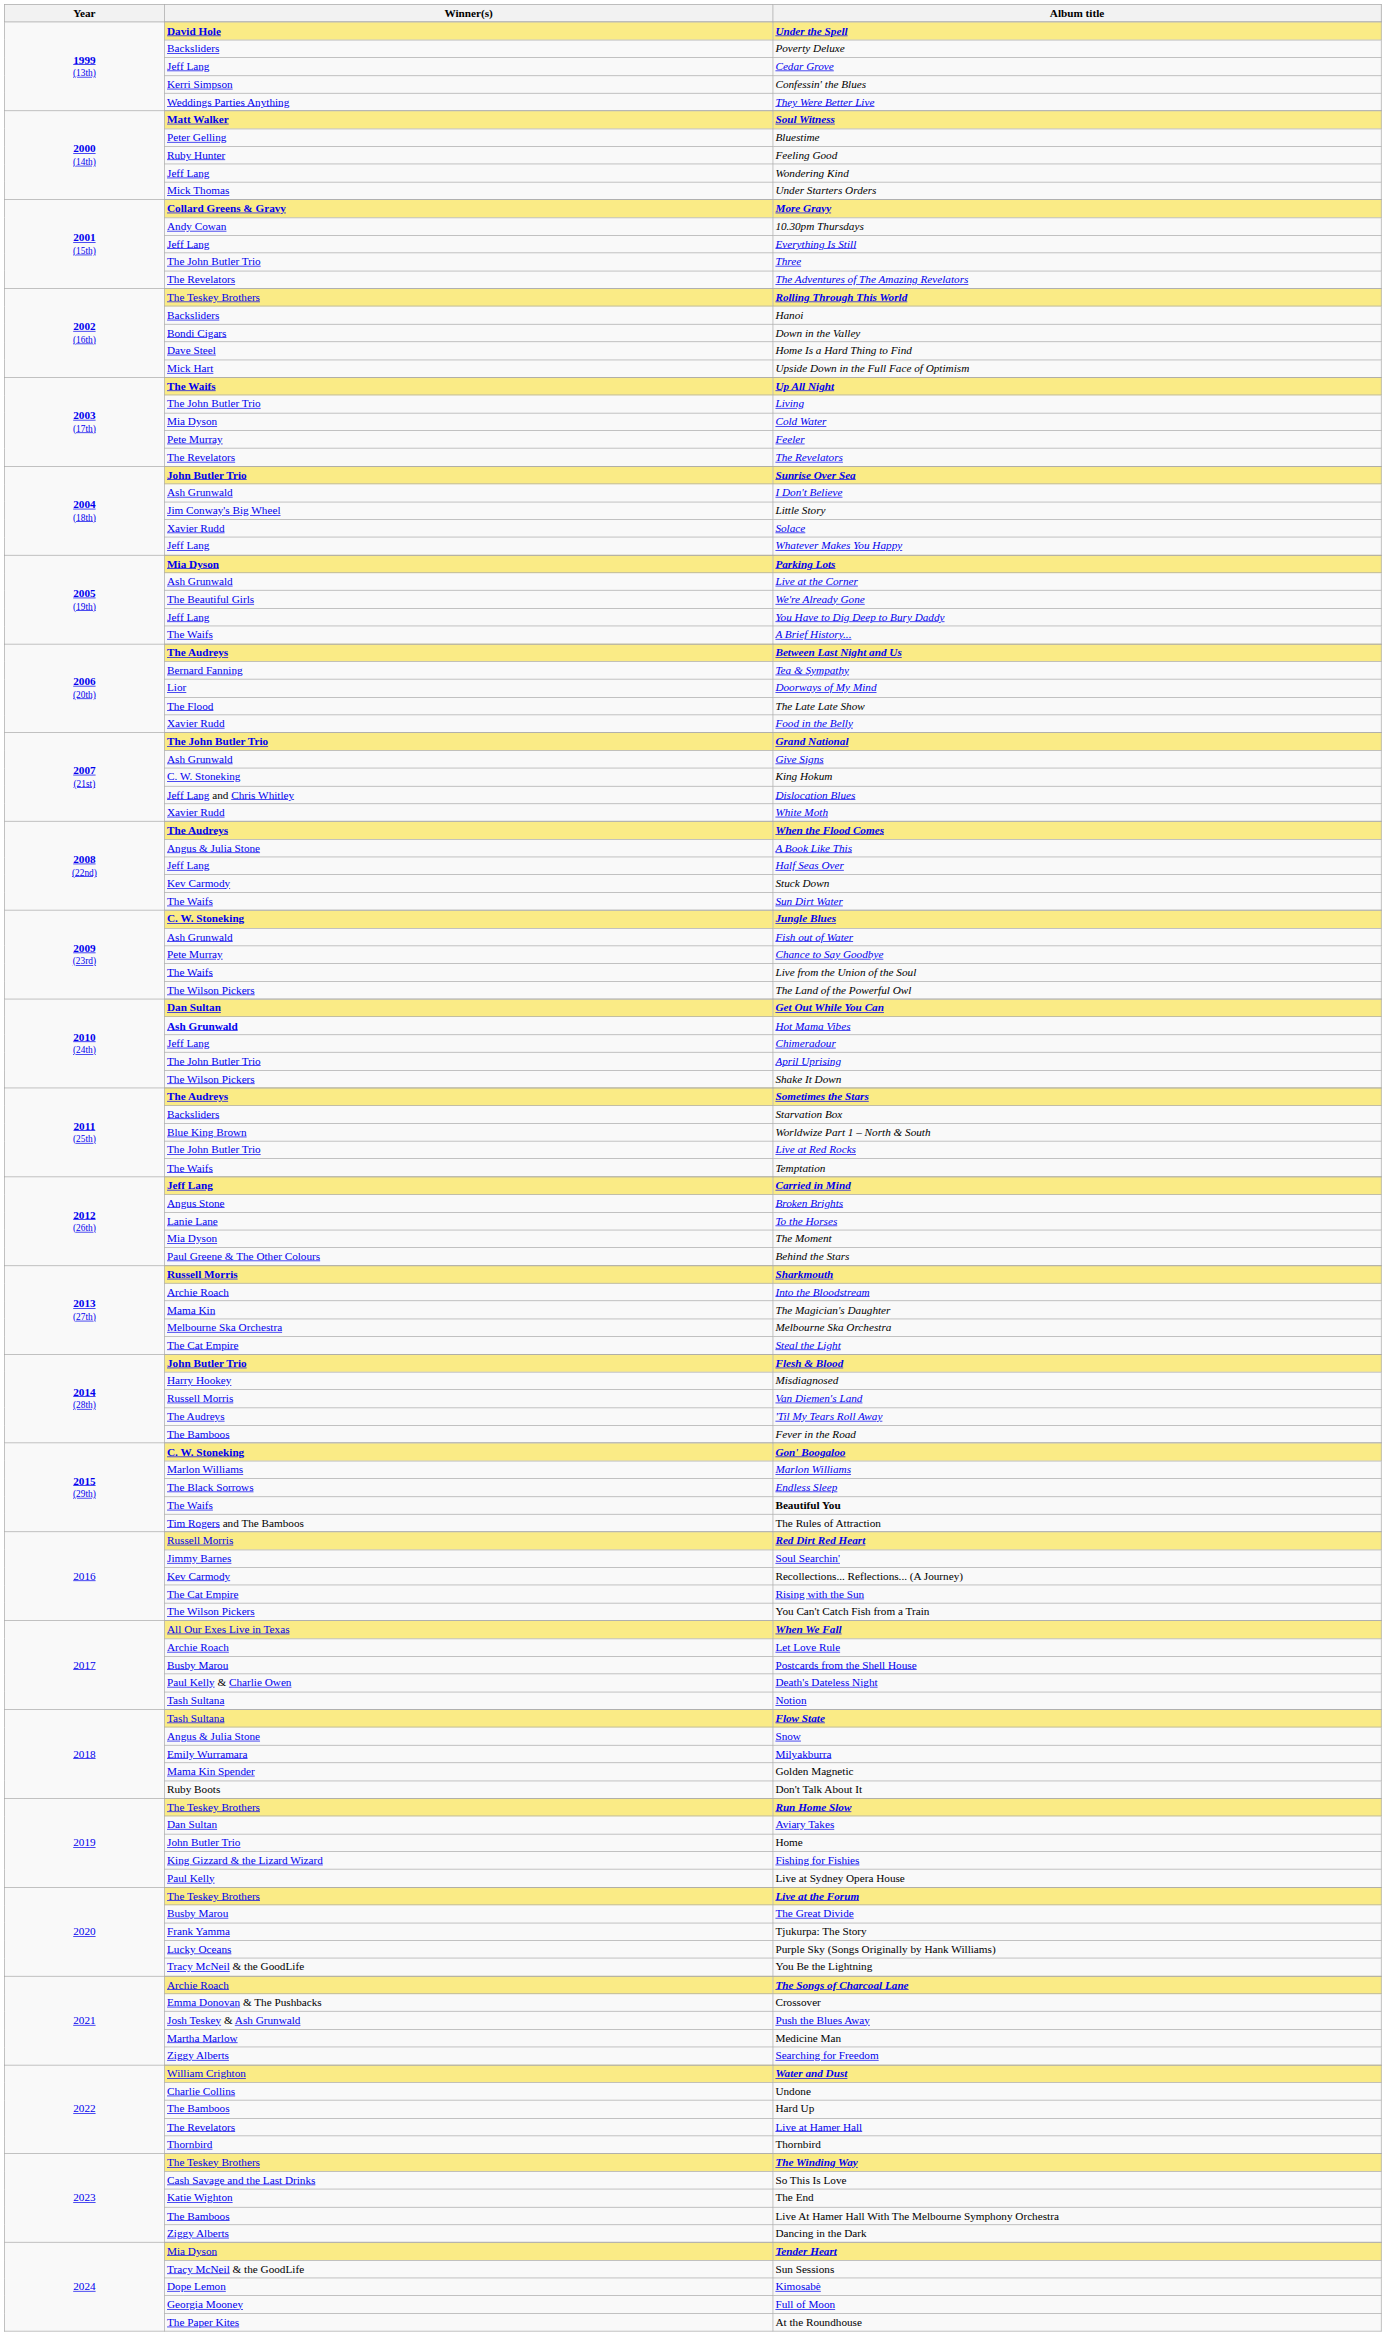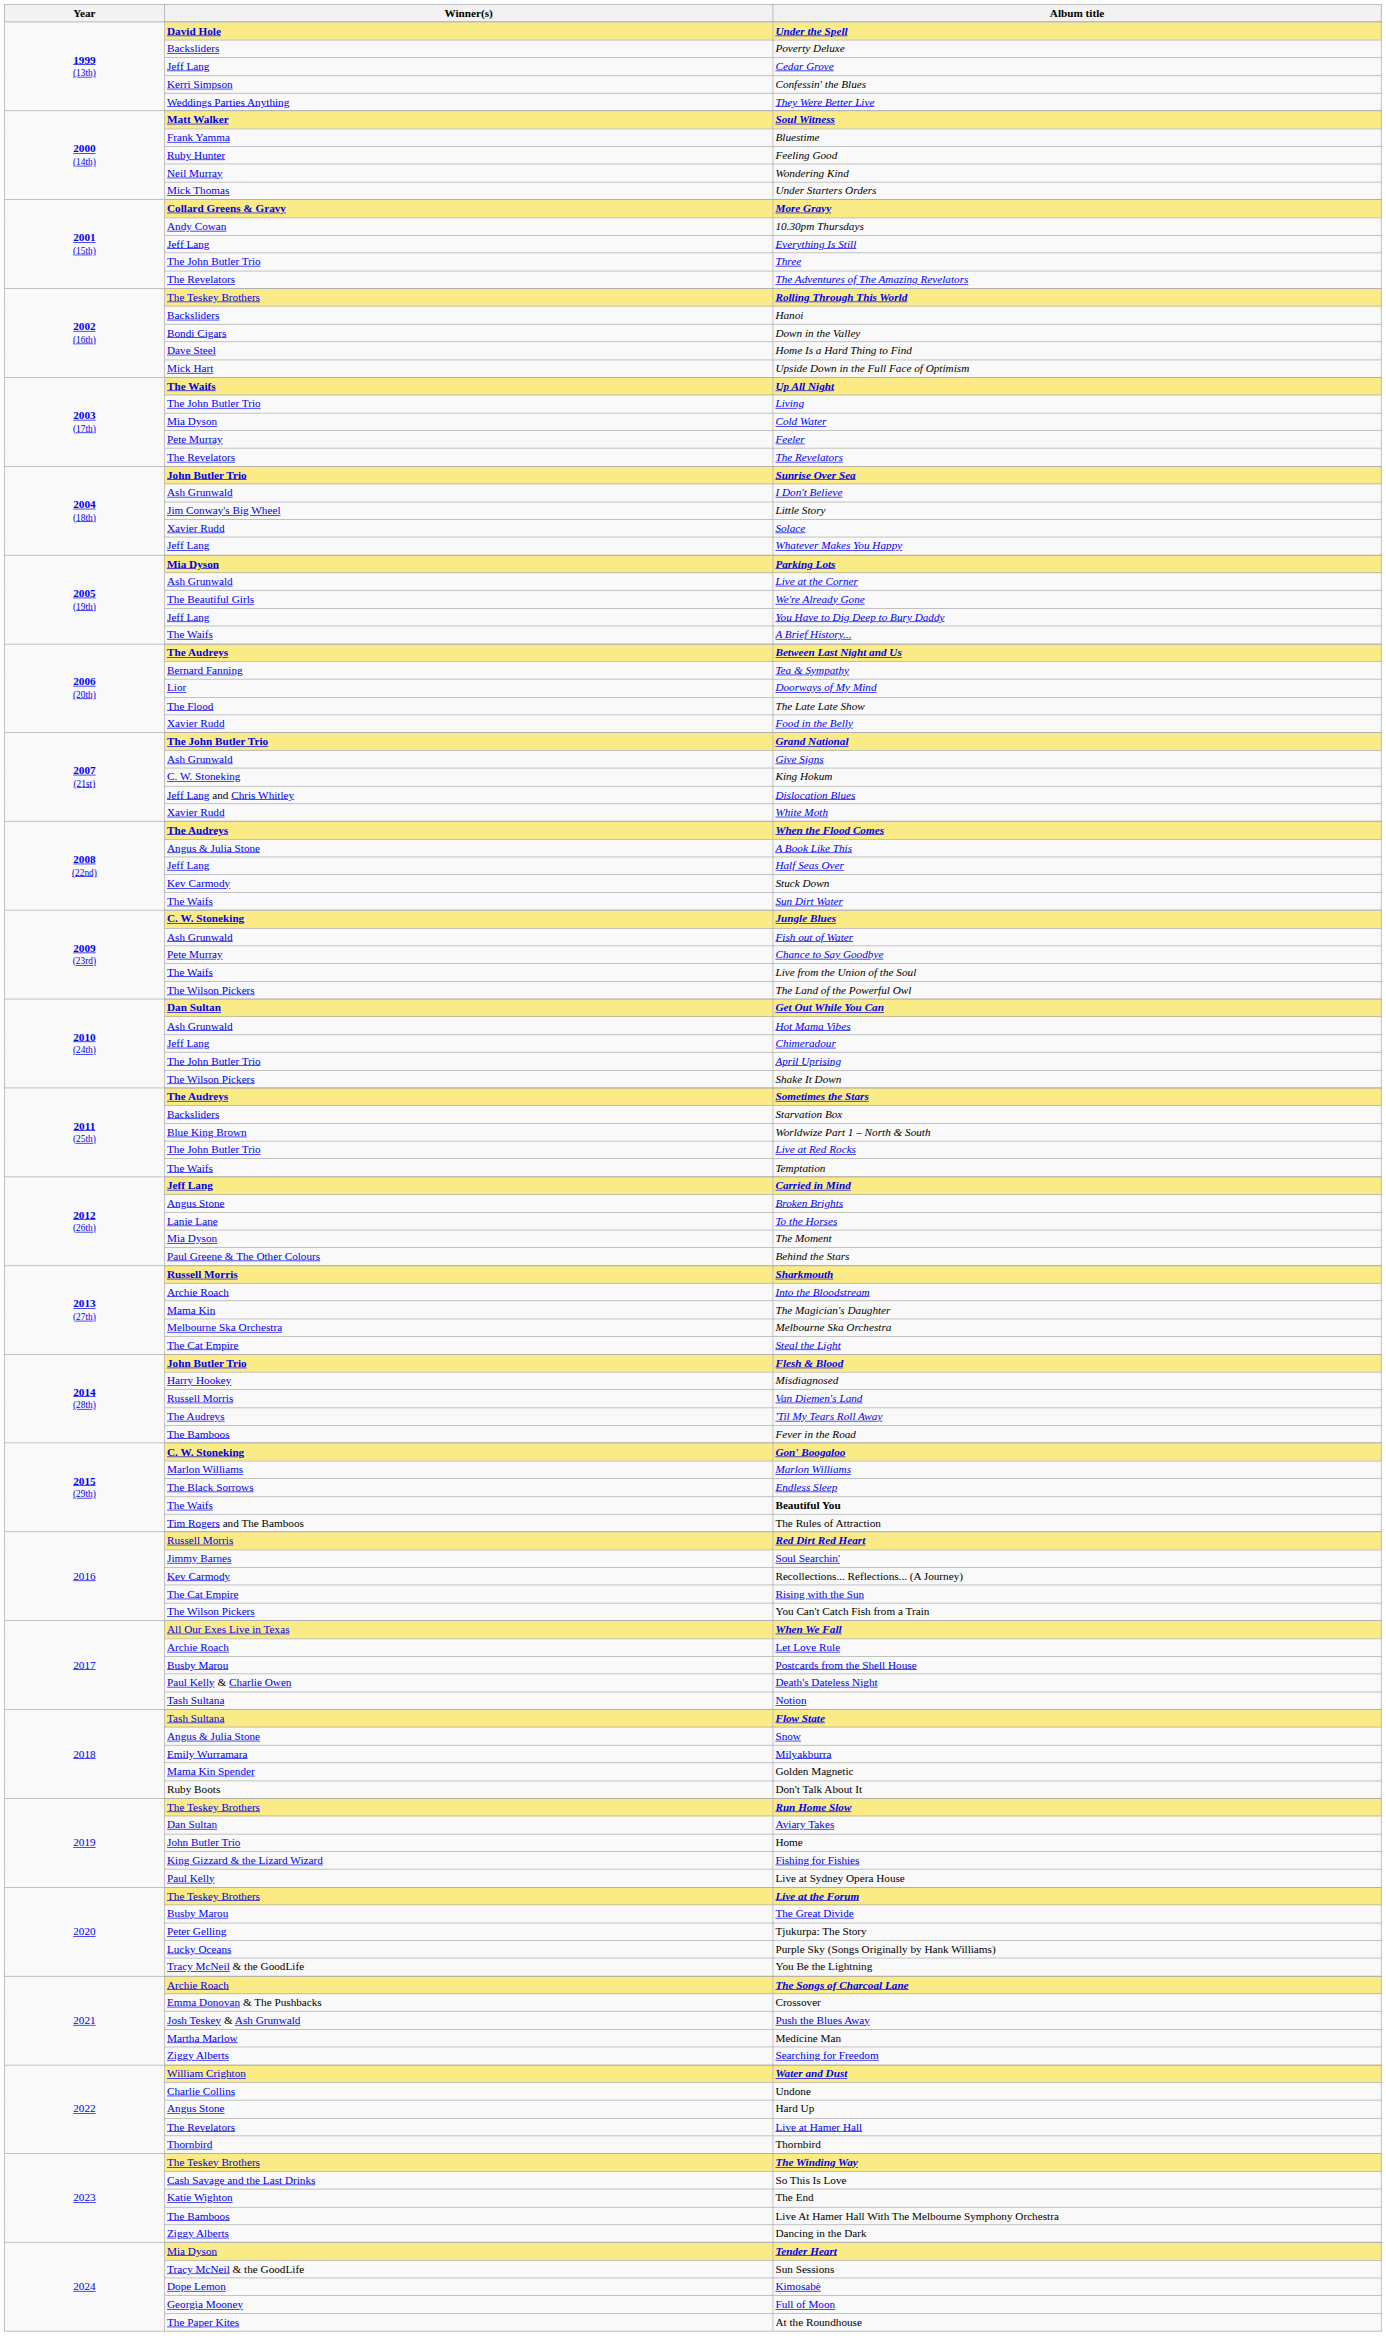Bluestime | Winner(s): Peter Gelling -> Frank Yamma
Wondering Kind | Winner(s): Jeff Lang -> Neil Murray
Hot Mama Vibes | Winner(s): bold -> normal
Tjukurpa: The Story | Winner(s): Frank Yamma -> Peter Gelling
Hard Up | Winner(s): The Bamboos -> Angus Stone
